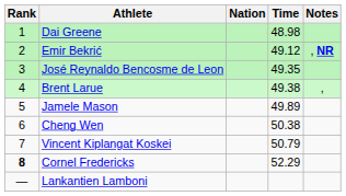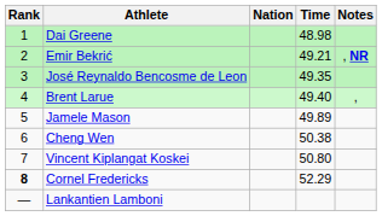Emir Bekrić | Time: 49.12 -> 49.21
Brent Larue | Time: 49.38 -> 49.40
Vincent Kiplangat Koskei | Time: 50.79 -> 50.80
